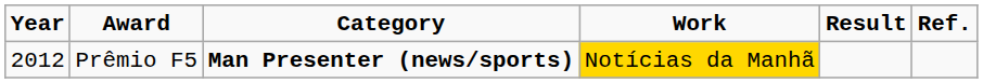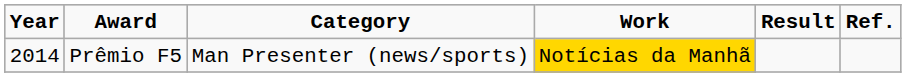Prêmio F5 | Year: 2012 -> 2014
Prêmio F5 | Category: bold -> normal
